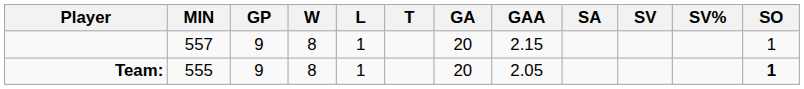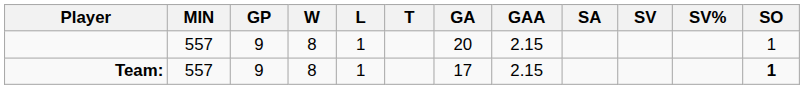Team: | MIN: 555 -> 557
Team: | GA: 20 -> 17
Team: | GAA: 2.05 -> 2.15
